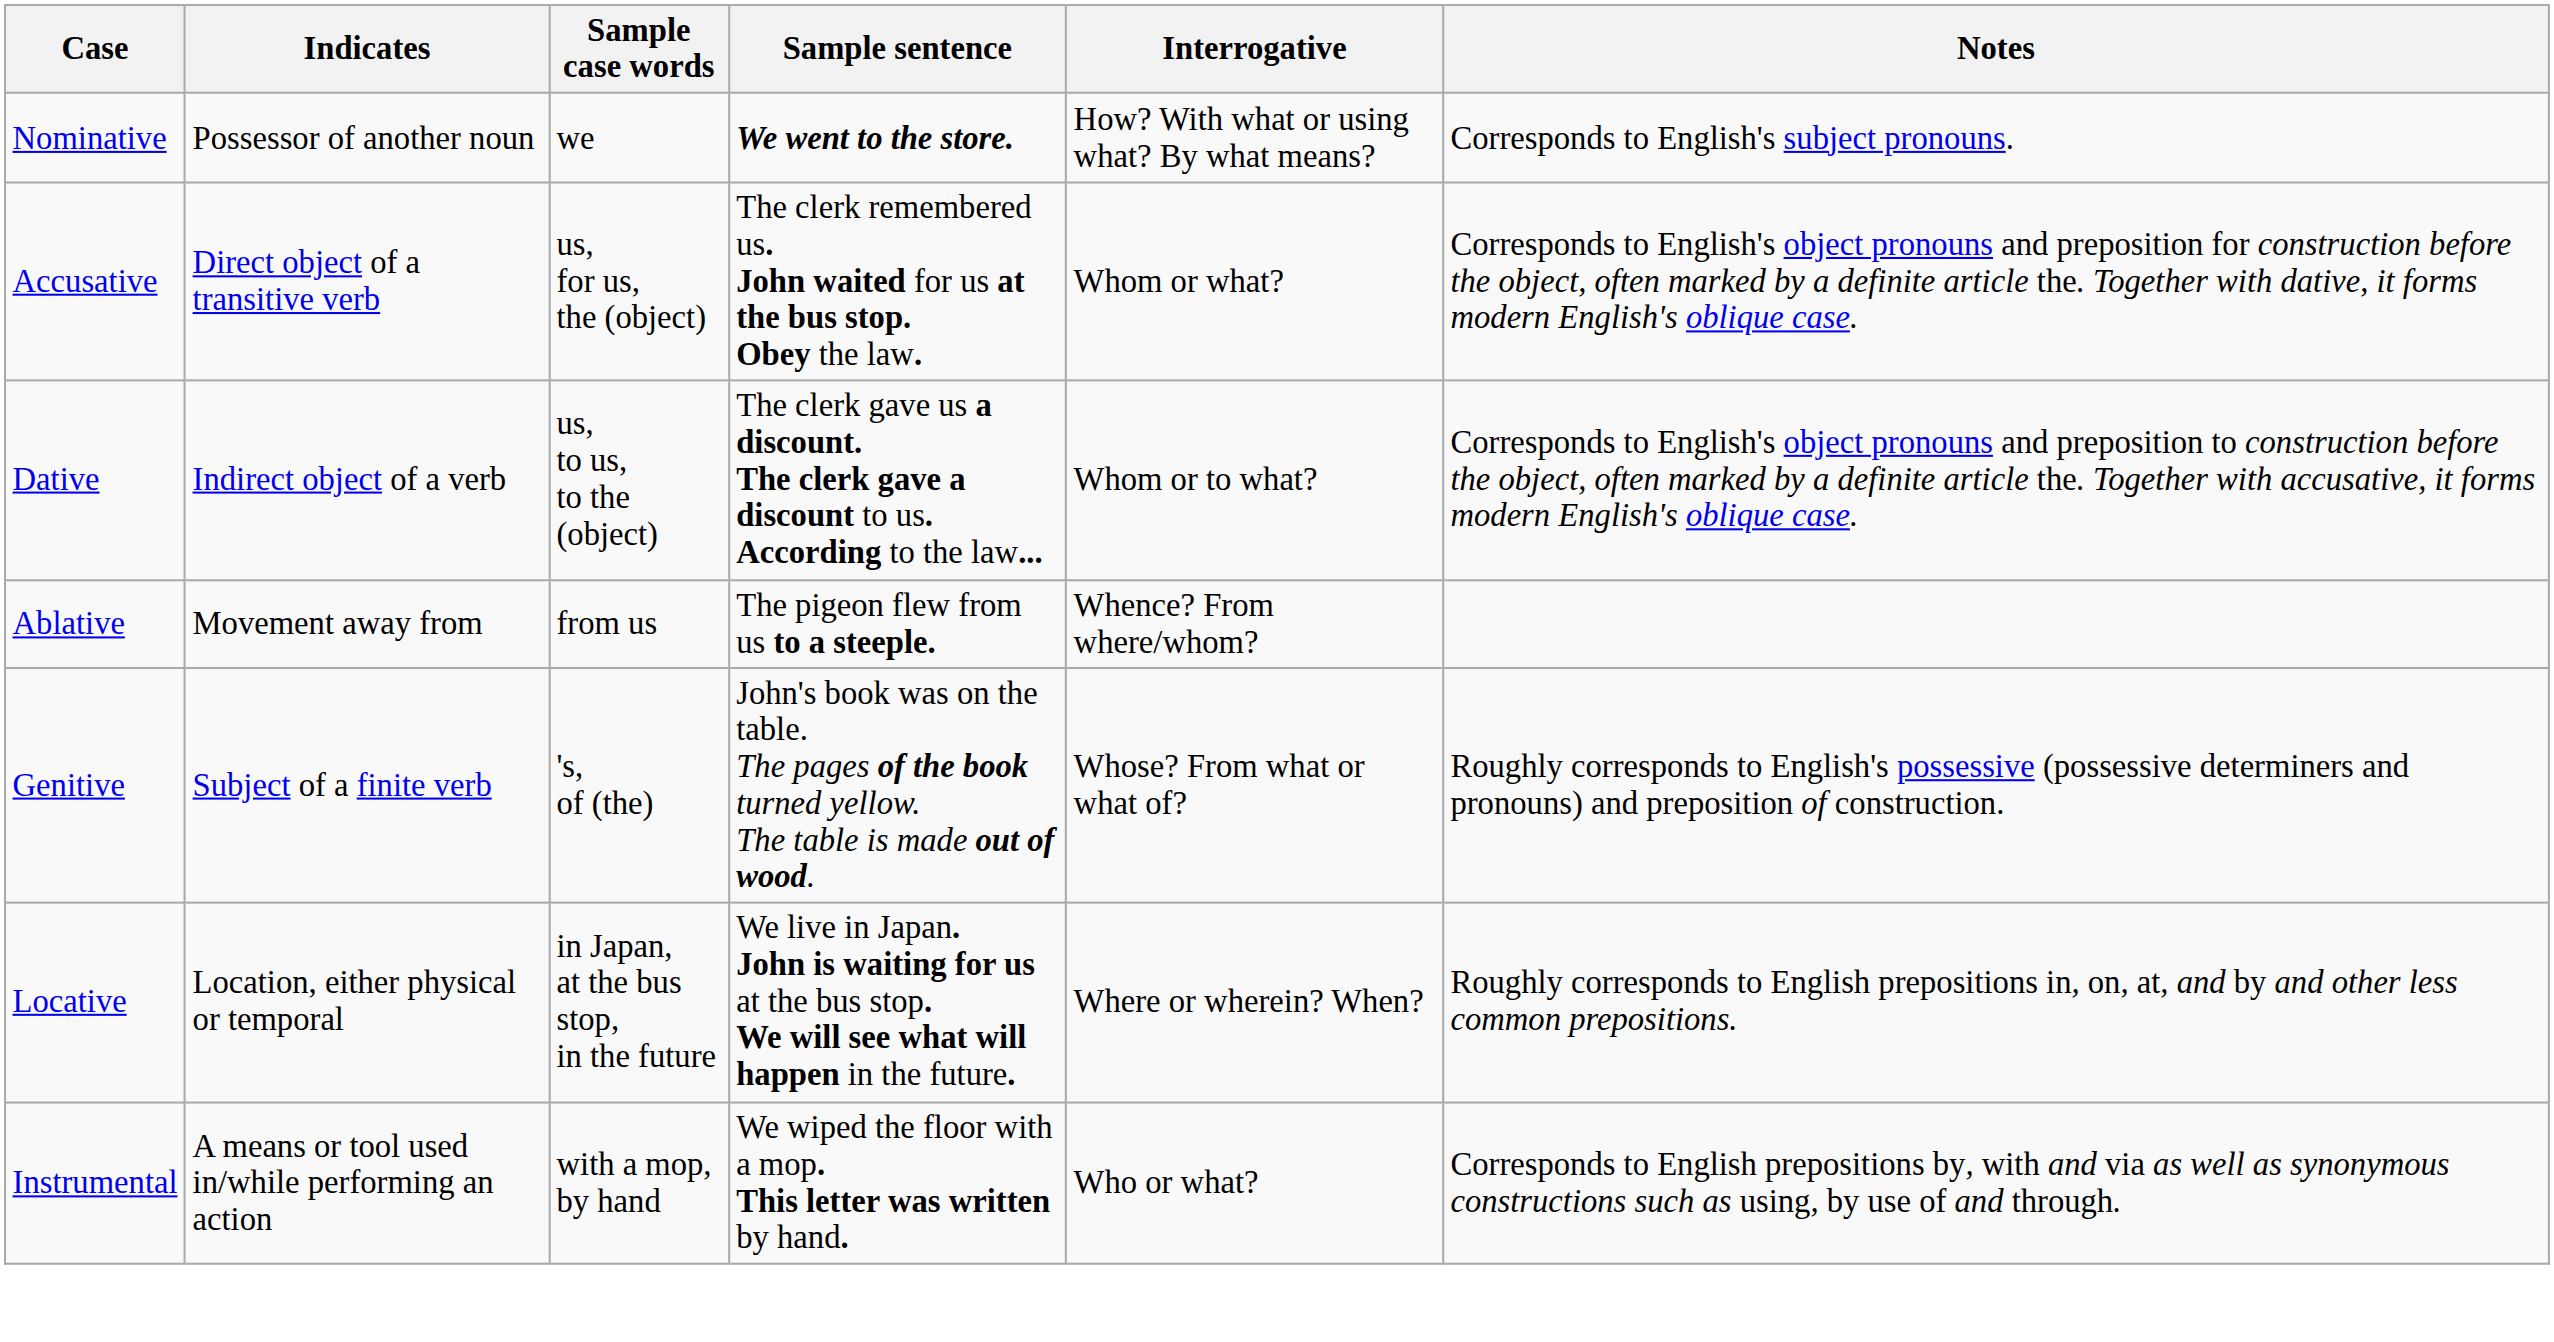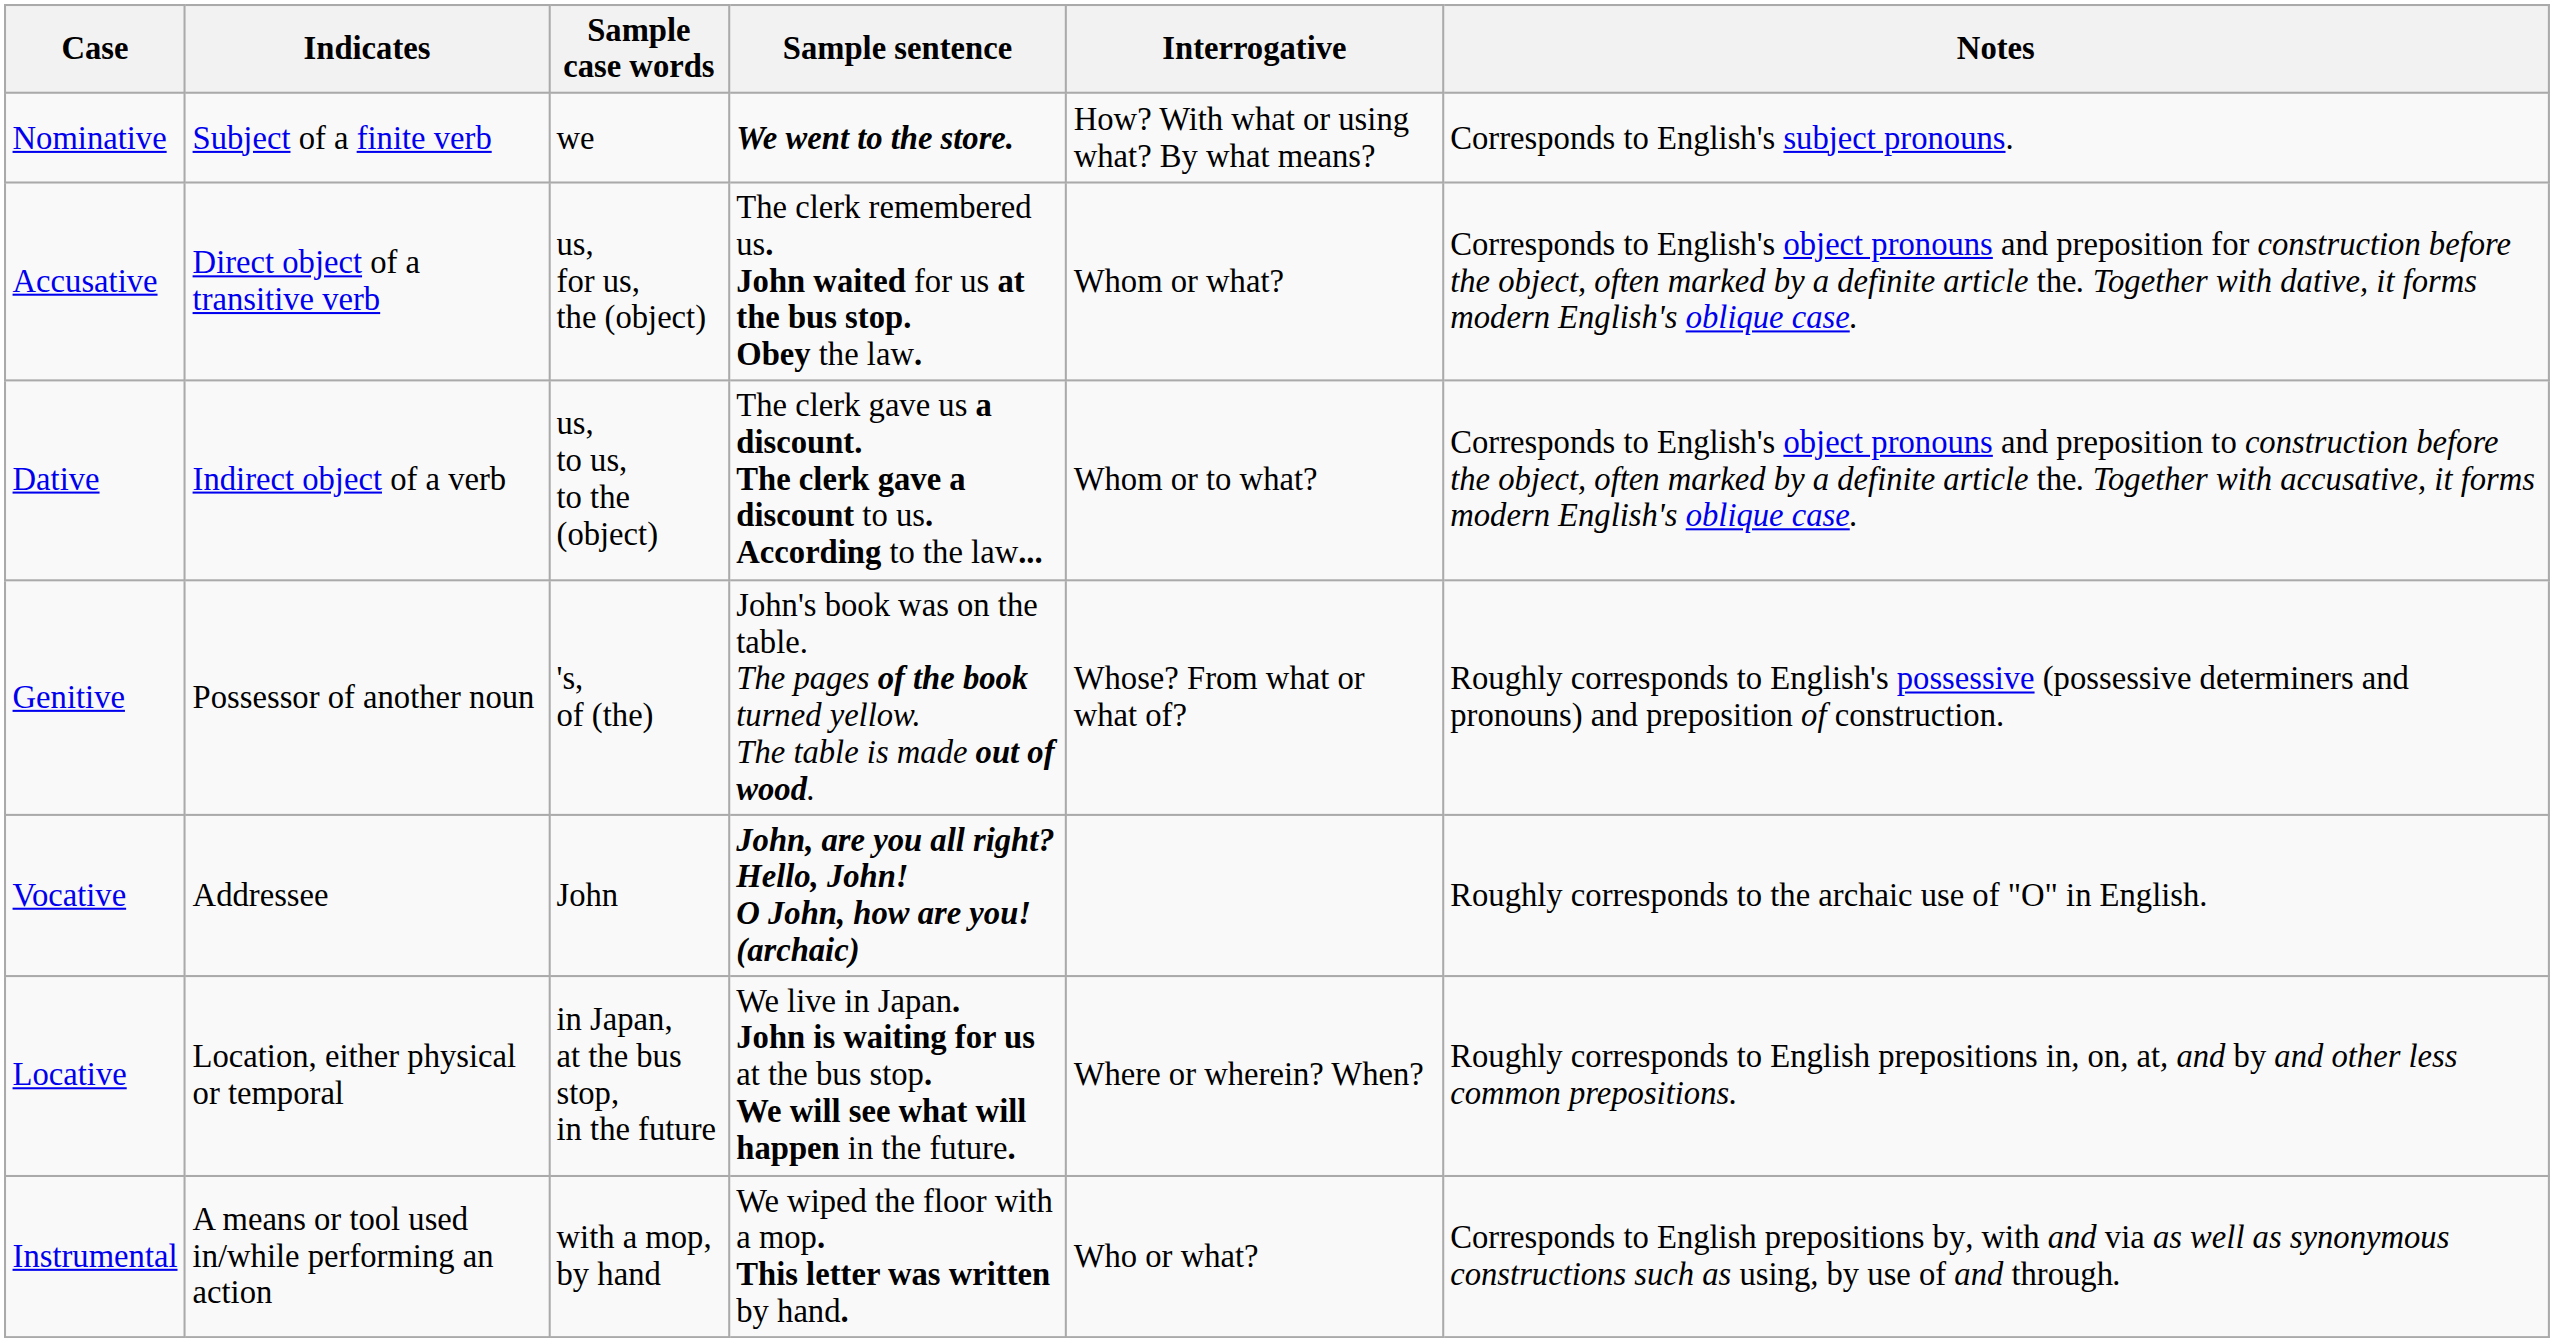Nominative | Indicates: Possessor of another noun -> Subject of a finite verb
- row: Ablative | Movement away from | from us | The pigeon flew from us to a steeple. | Whence? From where/whom?
Genitive | Indicates: Subject of a finite verb -> Possessor of another noun
+ row: Vocative | Addressee | John | John, are you all right? Hello, John! O John, how are you! (archaic) | Roughly corresponds to the archaic use of "O" in English.
